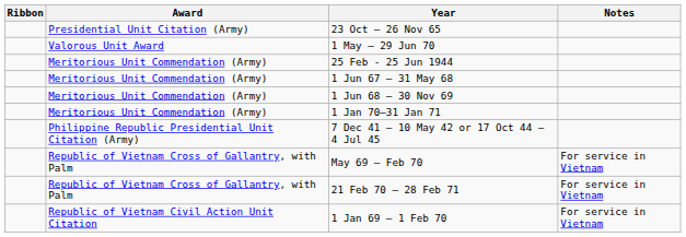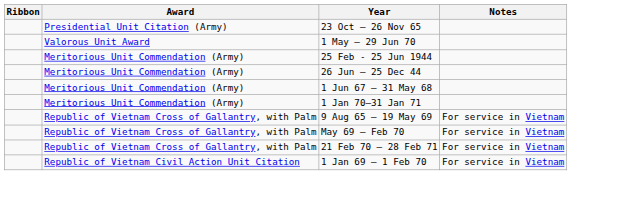+ row: Meritorious Unit Commendation (Army) | 26 Jun – 25 Dec 44
- row: Meritorious Unit Commendation (Army) | 1 Jun 68 – 30 Nov 69
- row: Philippine Republic Presidential Unit Citation (Army) | 7 Dec 41 – 10 May 42 or 17 Oct 44 – 4 Jul 45
+ row: Republic of Vietnam Cross of Gallantry, with Palm | 9 Aug 65 – 19 May 69 | For service in Vietnam
